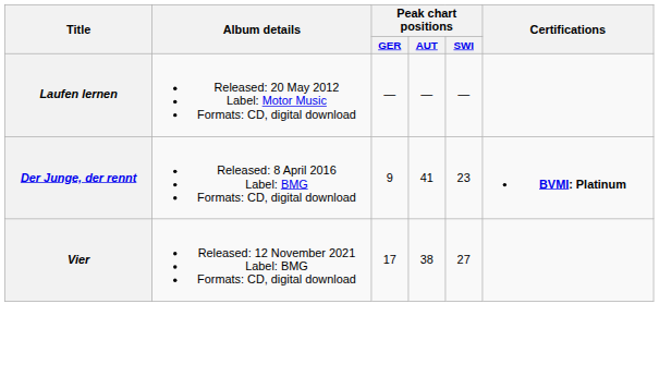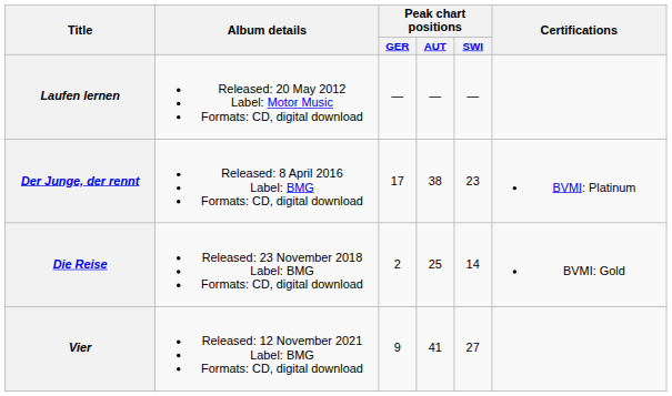Der Junge, der rennt | Peak chart positions / GER: 9 -> 17
Der Junge, der rennt | Peak chart positions / AUT: 41 -> 38
Der Junge, der rennt | Certifications: bold -> normal
+ row: Die Reise | Released: 23 November 2018 Label: BMG Formats: CD, digital download | 2 | 25 | 14 | BVMI: Gold
Vier | Peak chart positions / GER: 17 -> 9
Vier | Peak chart positions / AUT: 38 -> 41
